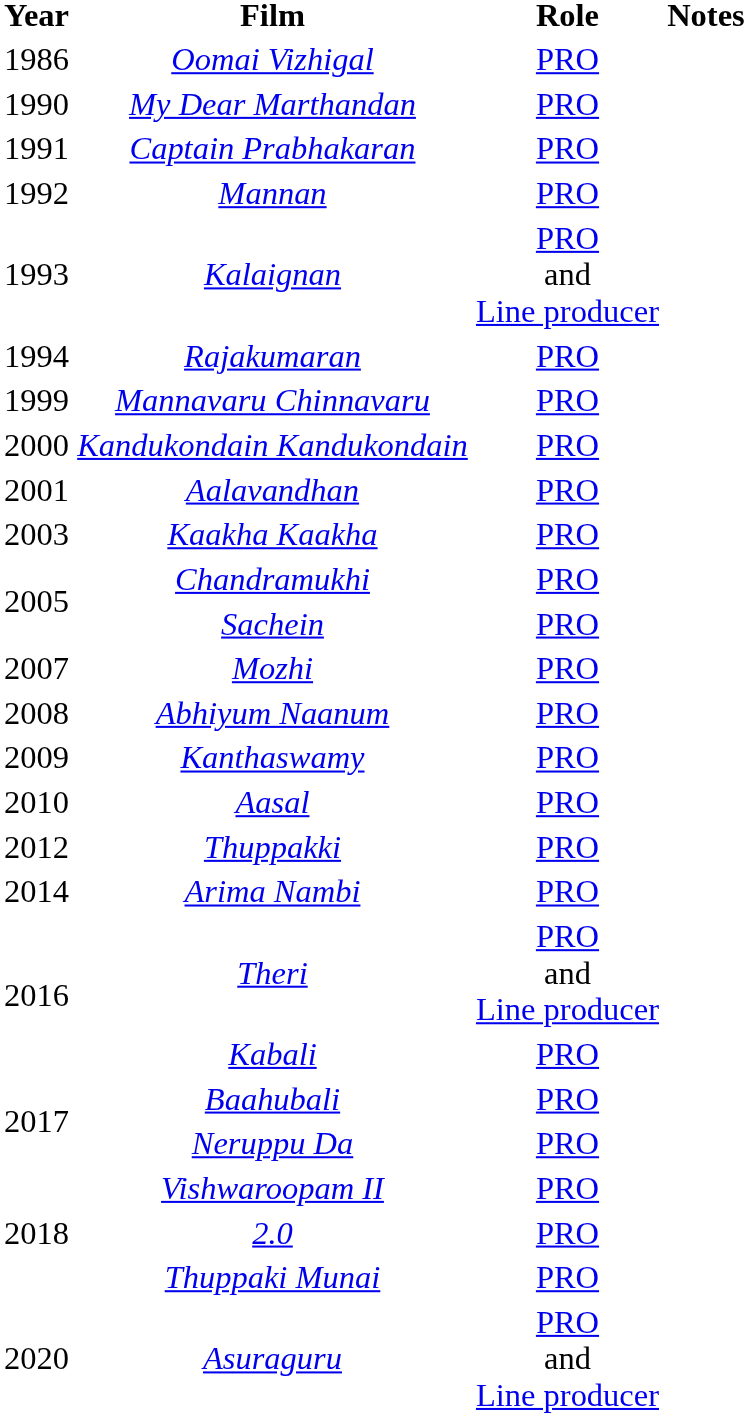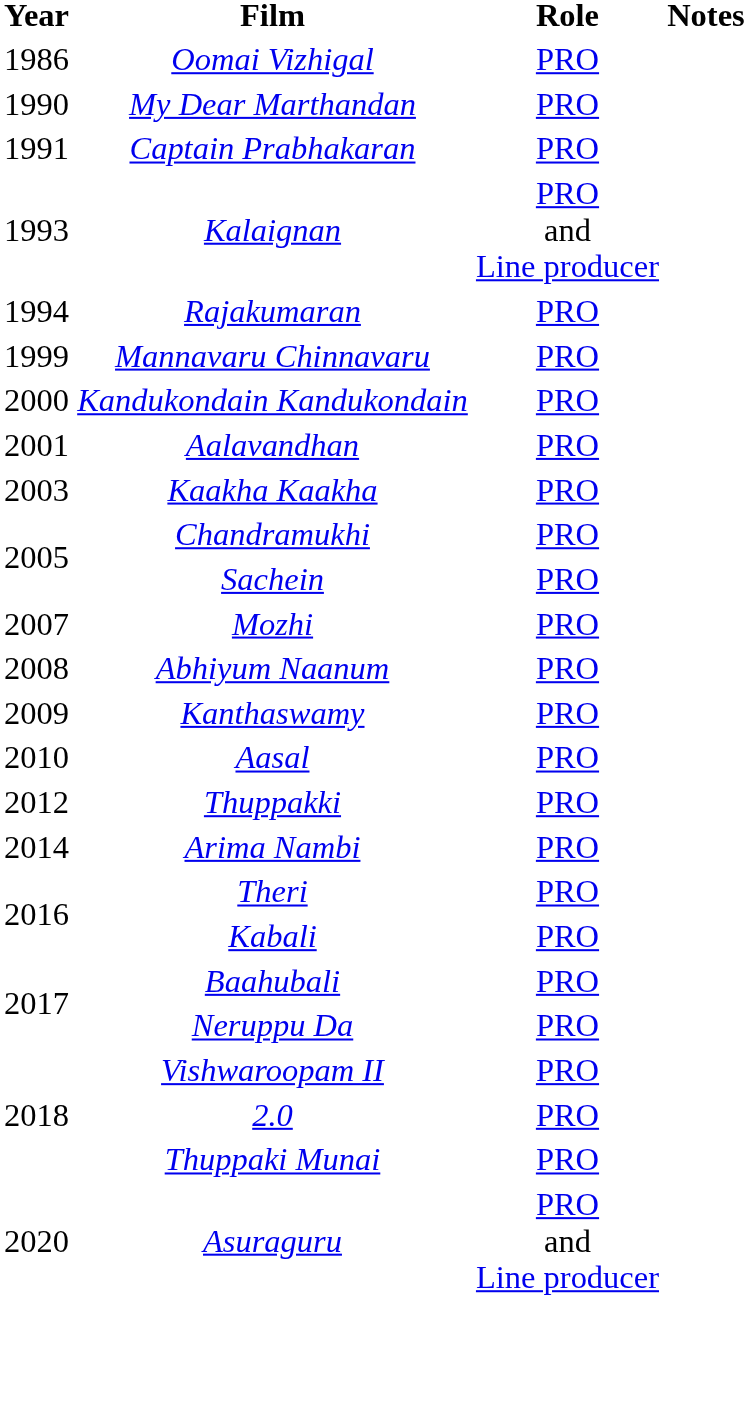- row: 1992 | Mannan | PRO
Theri | Role: PRO and Line producer -> PRO
